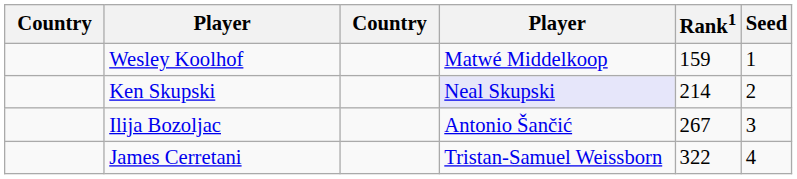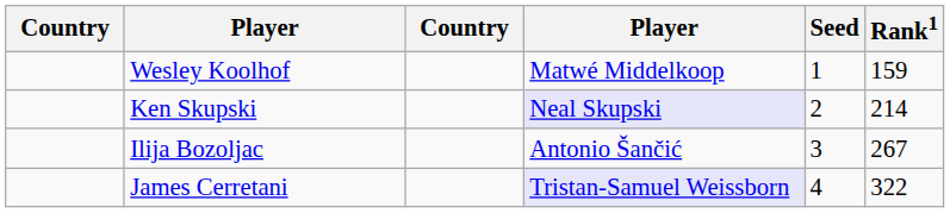columns swapped: Rank1 <-> Seed
James Cerretani | column 4: no background -> lavender background
